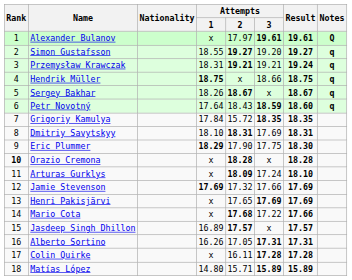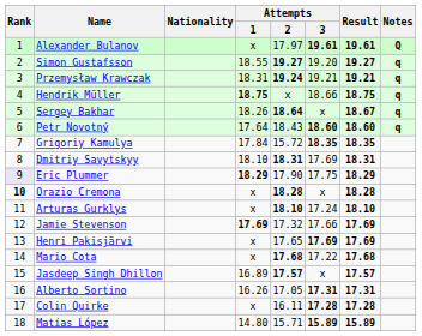Przemysław Krawczak | Attempts / 2: 19.21 -> 19.24
Przemysław Krawczak | Result: 19.24 -> 19.21
Sergey Bakhar | Attempts / 2: 18.67 -> 18.64
Petr Novotný | Attempts / 3: 18.59 -> 18.60
Eric Plummer | Rank: no background -> lavender background
Eric Plummer | Result: 18.30 -> 18.29
Arturas Gurklys | Attempts / 2: 18.09 -> 18.10
Mario Cota | Result: 17.66 -> 17.68
